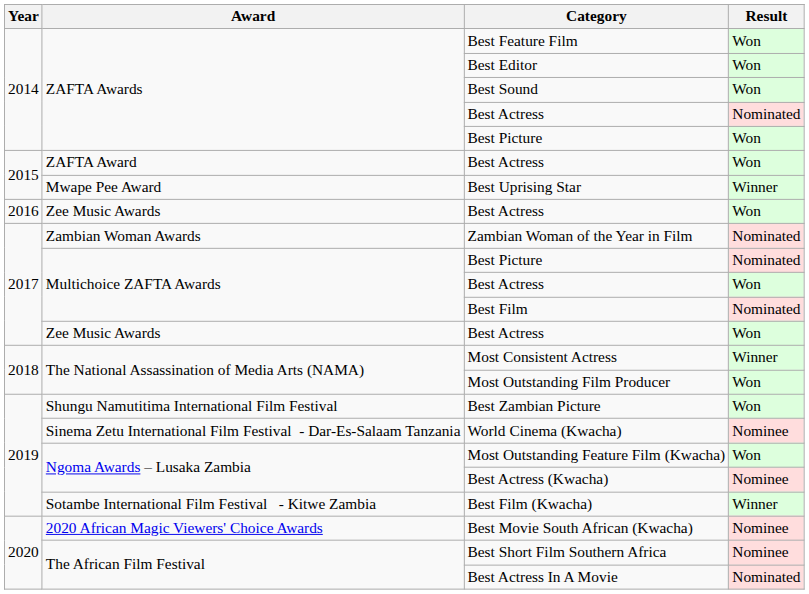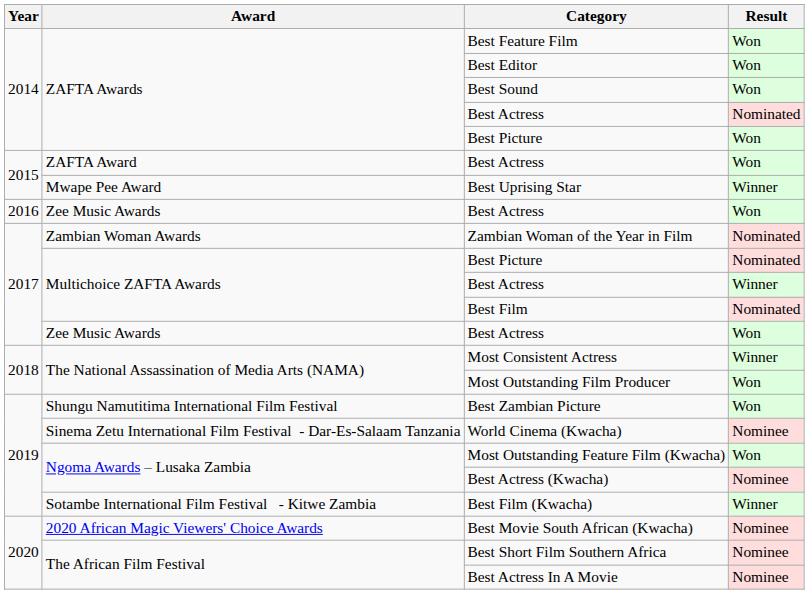Multichoice ZAFTA Awards / Best Actress | Result: Won -> Winner
Best Actress In A Movie | Result: Nominated -> Nominee
